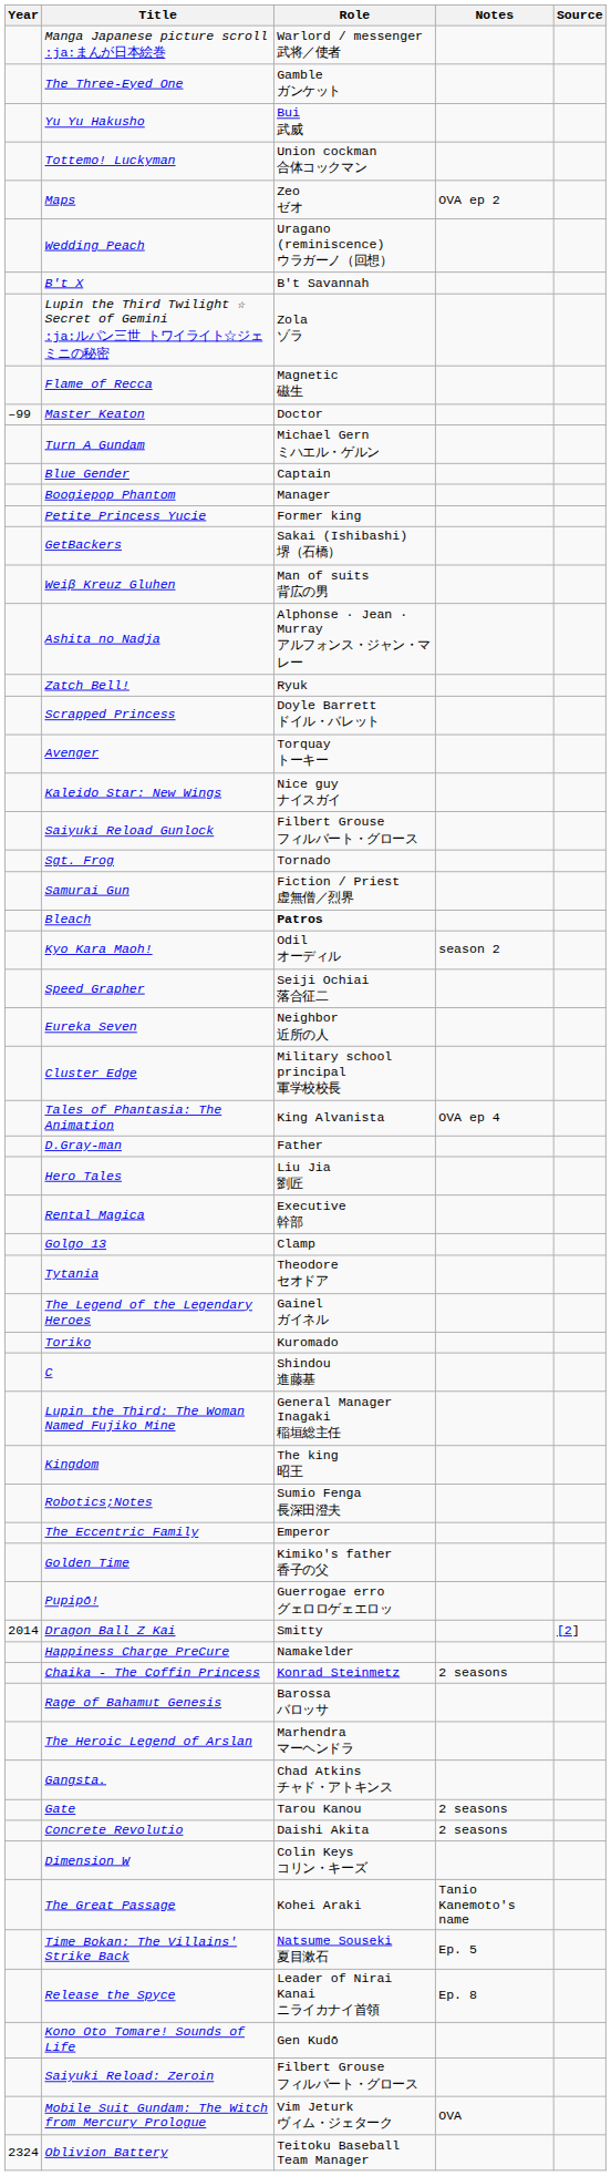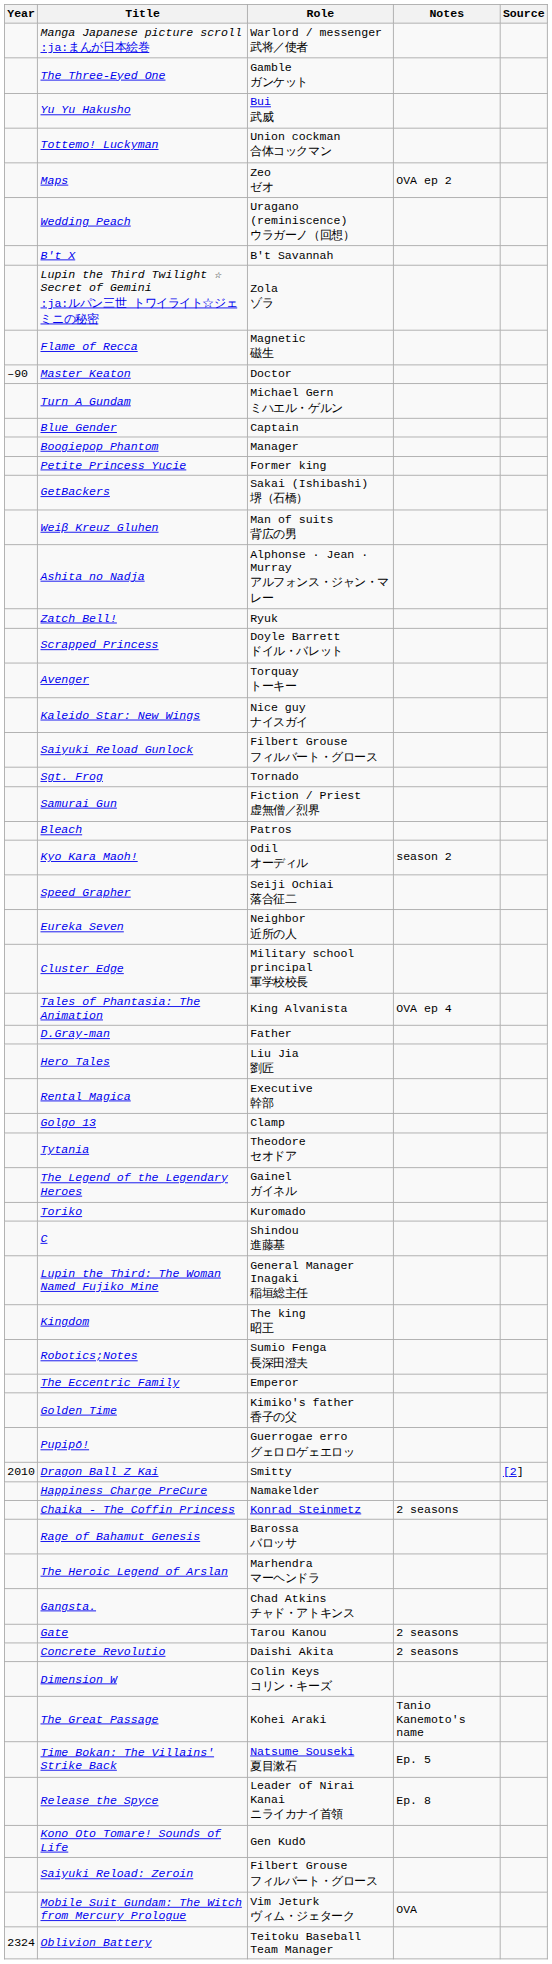Master Keaton | Year: –99 -> –90
Bleach | Role: bold -> normal
Dragon Ball Z Kai | Year: 2014 -> 2010
